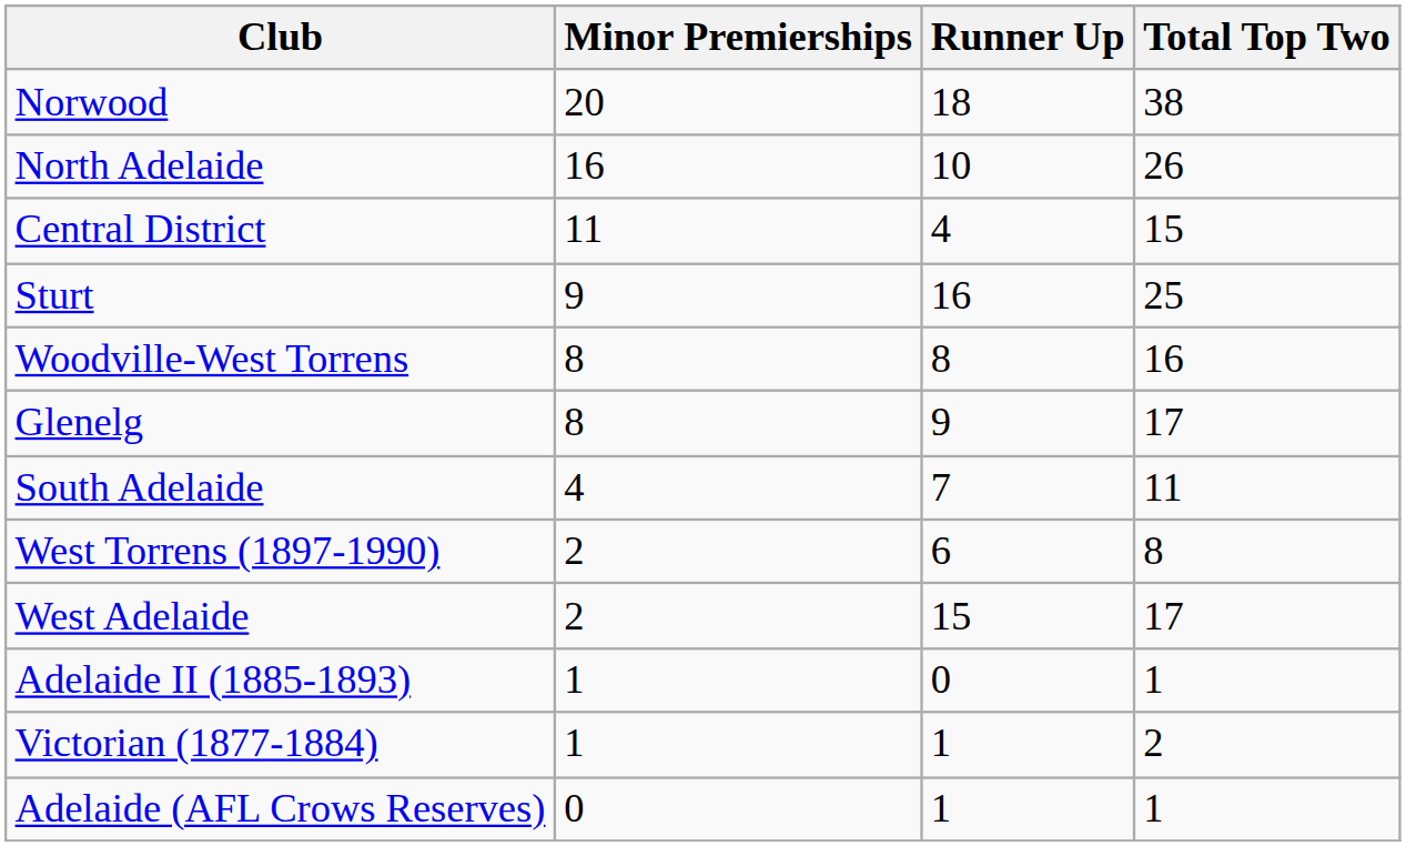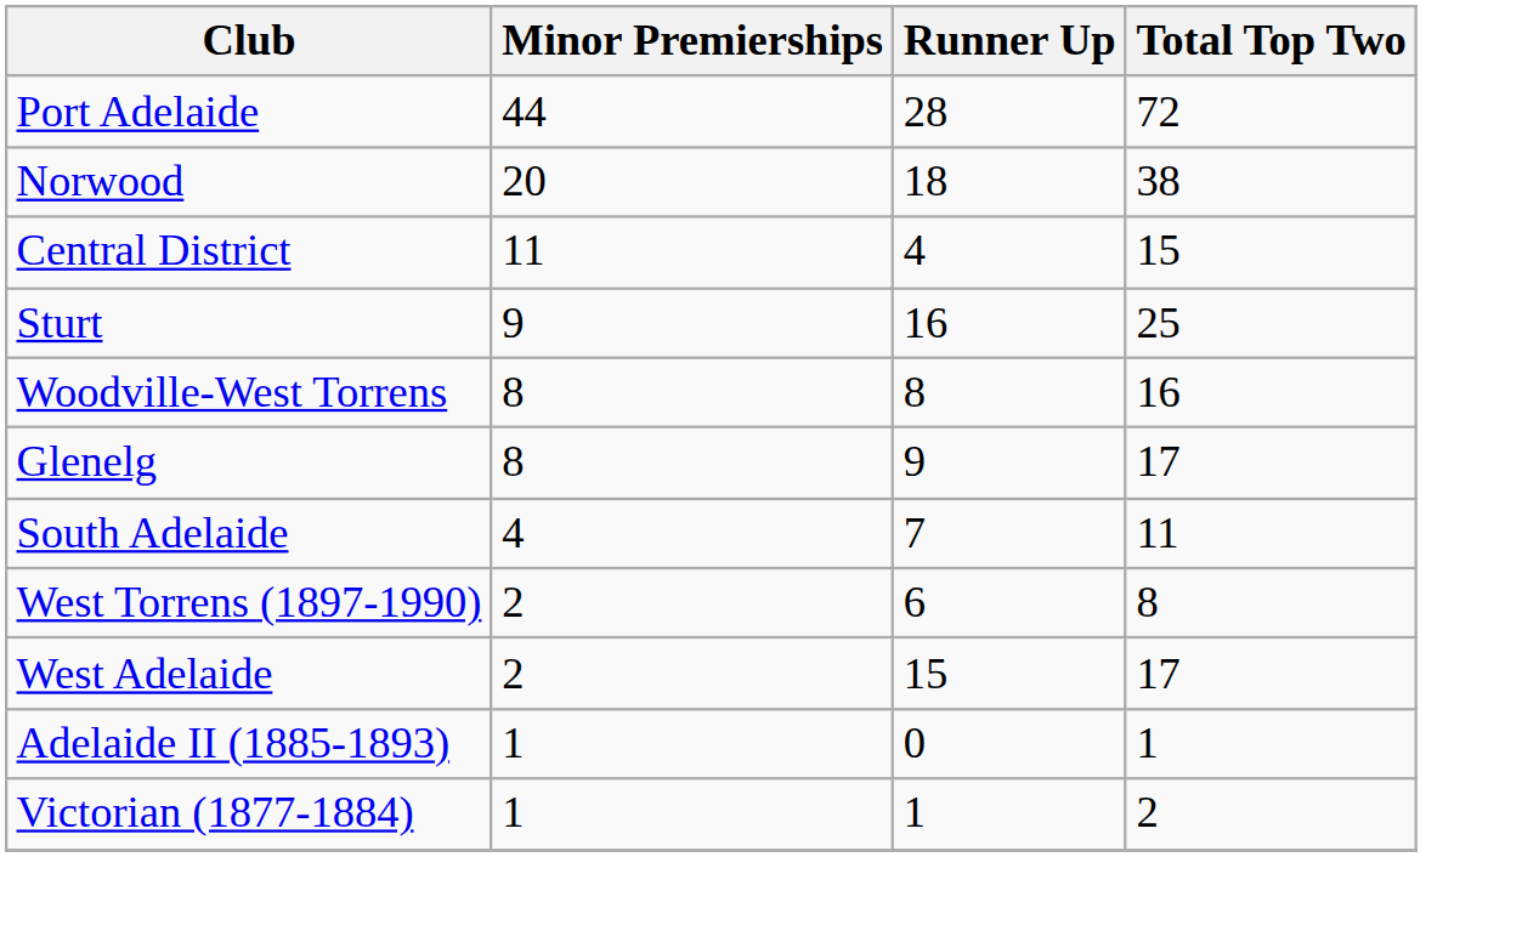+ row: Port Adelaide | 44 | 28 | 72
- row: North Adelaide | 16 | 10 | 26
- row: Adelaide (AFL Crows Reserves) | 0 | 1 | 1
